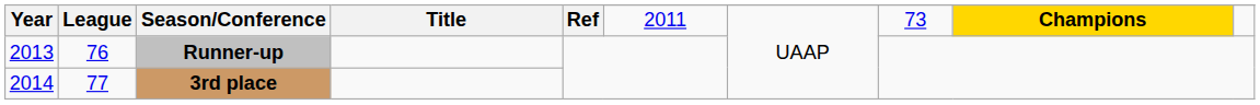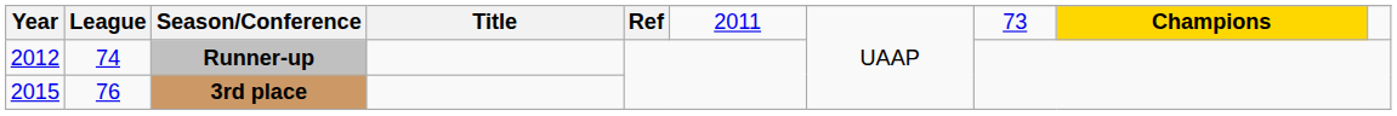Runner-up | Year: 2013 -> 2012
Runner-up | League: 76 -> 74
3rd place | Year: 2014 -> 2015
3rd place | League: 77 -> 76
